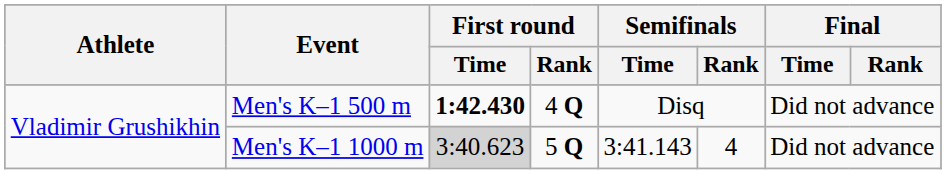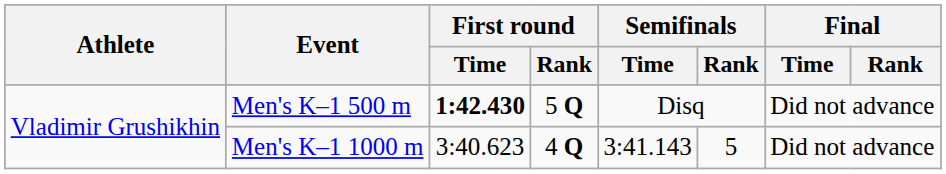Men's K–1 500 m | First round / Rank: 4 Q -> 5 Q
Men's K–1 1000 m | First round / Time: lightgrey background -> no background
Men's K–1 1000 m | First round / Rank: 5 Q -> 4 Q
Men's K–1 1000 m | Semifinals / Rank: 4 -> 5
